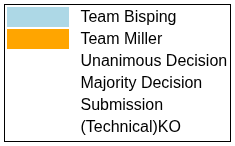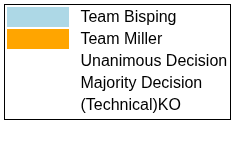- row: Submission
